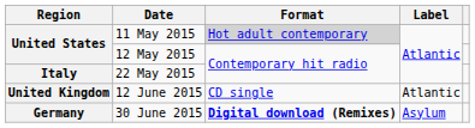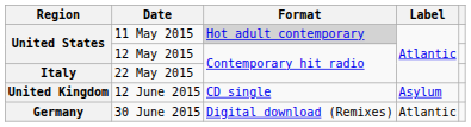12 June 2015 | Label: Atlantic -> Asylum
30 June 2015 | Format: bold -> normal
30 June 2015 | Label: Asylum -> Atlantic
